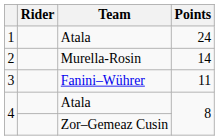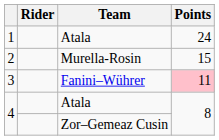2 | Points: 14 -> 15
3 | Points: no background -> pink background
